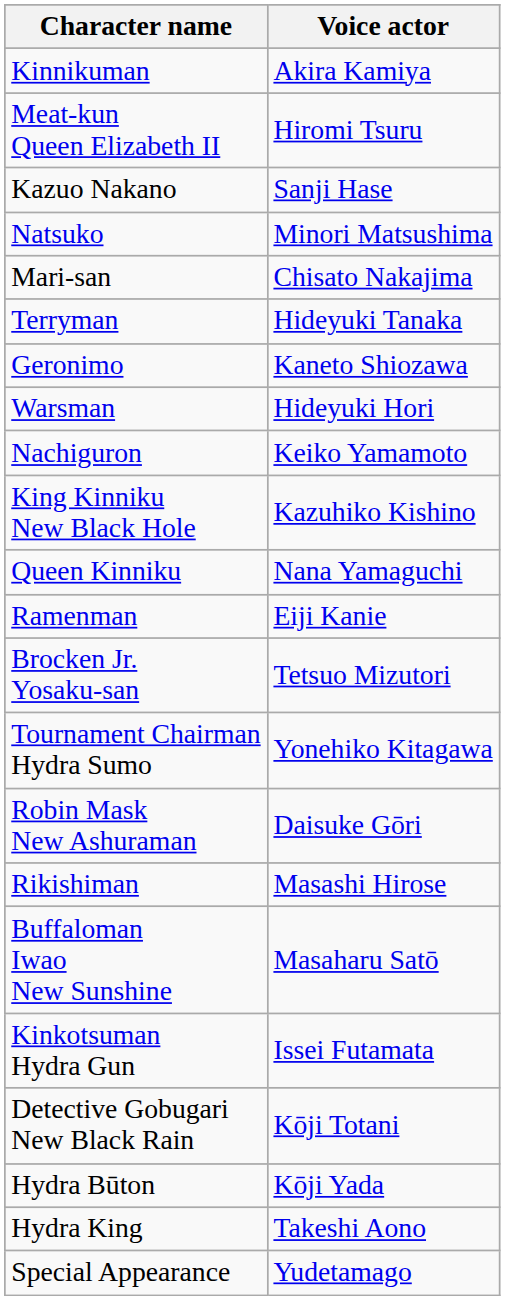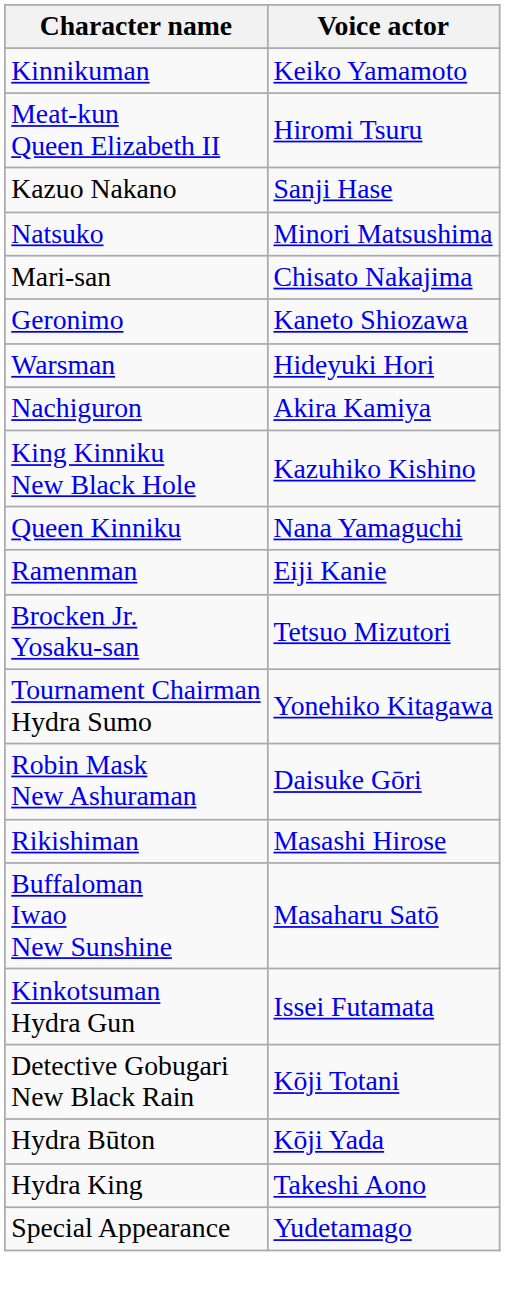Kinnikuman | Voice actor: Akira Kamiya -> Keiko Yamamoto
- row: Terryman | Hideyuki Tanaka
Nachiguron | Voice actor: Keiko Yamamoto -> Akira Kamiya
